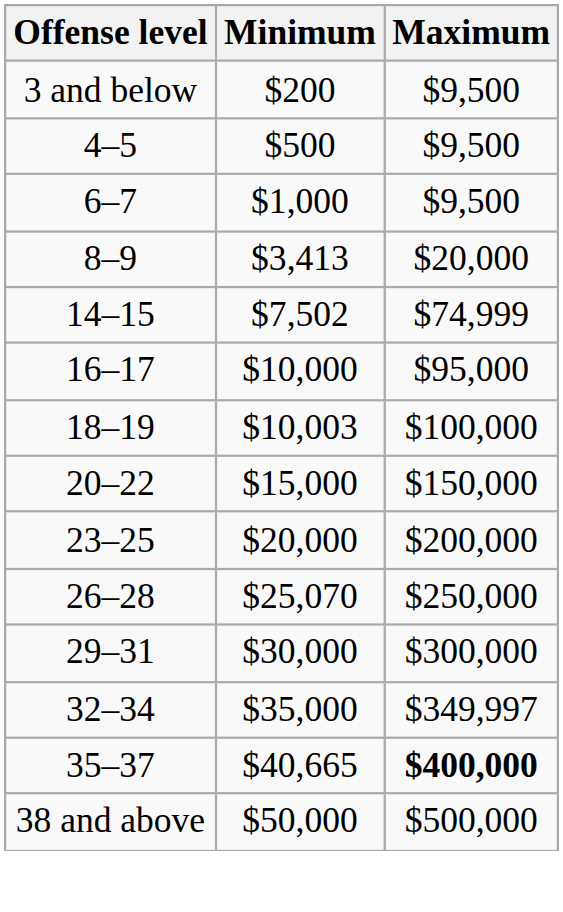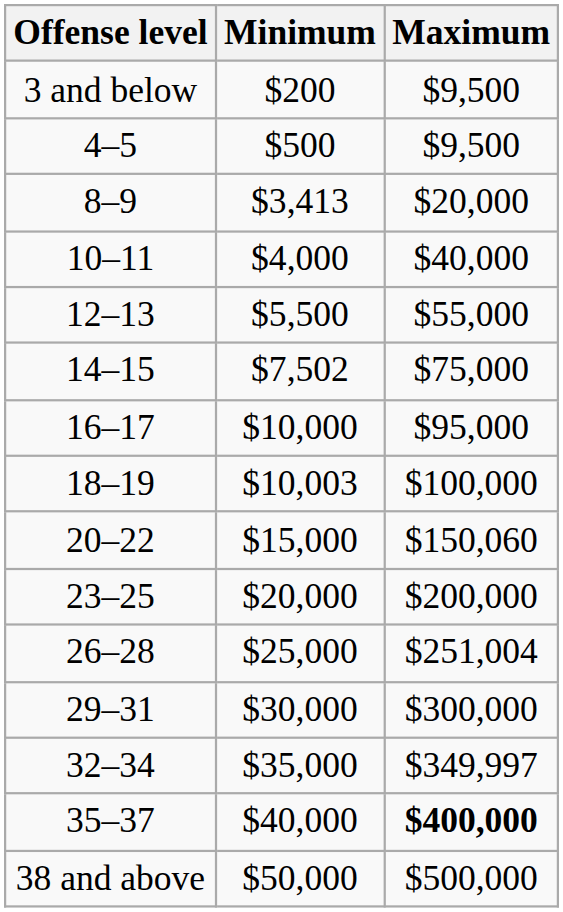- row: 6–7 | $1,000 | $9,500
+ row: 10–11 | $4,000 | $40,000
+ row: 12–13 | $5,500 | $55,000
14–15 | Maximum: $74,999 -> $75,000
20–22 | Maximum: $150,000 -> $150,060
26–28 | Minimum: $25,070 -> $25,000
26–28 | Maximum: $250,000 -> $251,004
35–37 | Minimum: $40,665 -> $40,000
